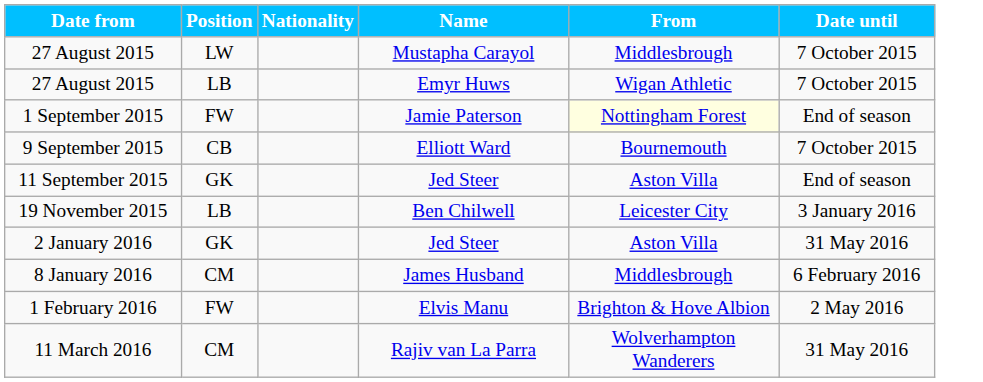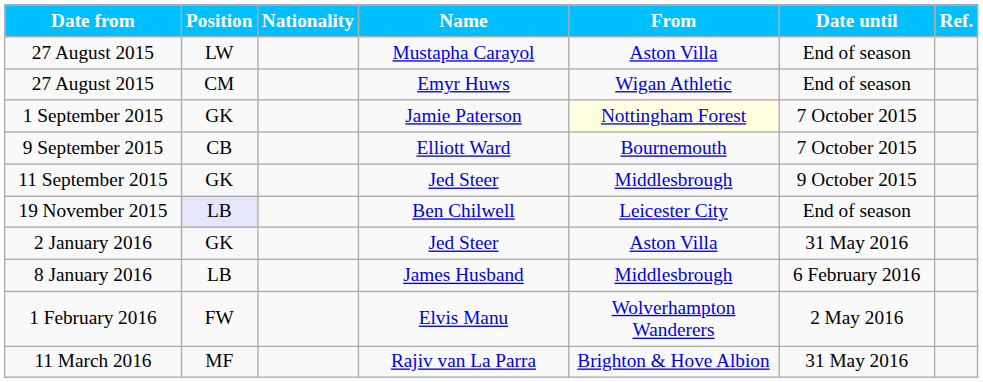+ column: Ref.
27 August 2015 / Mustapha Carayol | From: Middlesbrough -> Aston Villa
27 August 2015 / Mustapha Carayol | Date until: 7 October 2015 -> End of season
27 August 2015 / Emyr Huws | Position: LB -> CM
27 August 2015 / Emyr Huws | Date until: 7 October 2015 -> End of season
1 September 2015 | Position: FW -> GK
1 September 2015 | Date until: End of season -> 7 October 2015
11 September 2015 | From: Aston Villa -> Middlesbrough
11 September 2015 | Date until: End of season -> 9 October 2015
19 November 2015 | Position: no background -> lavender background
19 November 2015 | Date until: 3 January 2016 -> End of season
8 January 2016 | Position: CM -> LB
1 February 2016 | From: Brighton & Hove Albion -> Wolverhampton Wanderers
11 March 2016 | Position: CM -> MF
11 March 2016 | From: Wolverhampton Wanderers -> Brighton & Hove Albion
